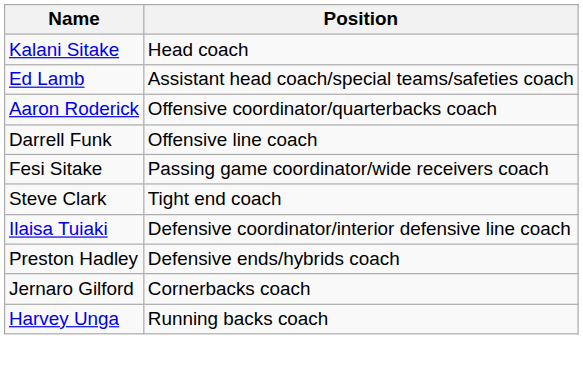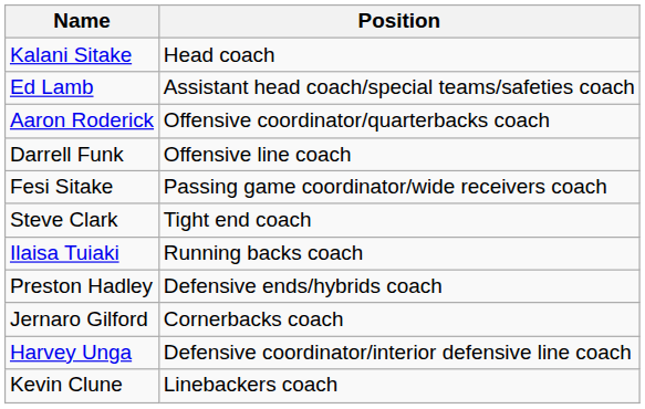Ilaisa Tuiaki | Position: Defensive coordinator/interior defensive line coach -> Running backs coach
Harvey Unga | Position: Running backs coach -> Defensive coordinator/interior defensive line coach
+ row: Kevin Clune | Linebackers coach
